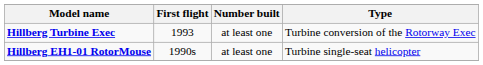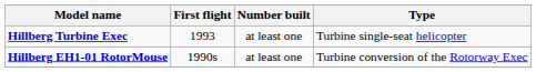Hillberg Turbine Exec | Type: Turbine conversion of the Rotorway Exec -> Turbine single-seat helicopter
Hillberg EH1-01 RotorMouse | Type: Turbine single-seat helicopter -> Turbine conversion of the Rotorway Exec
